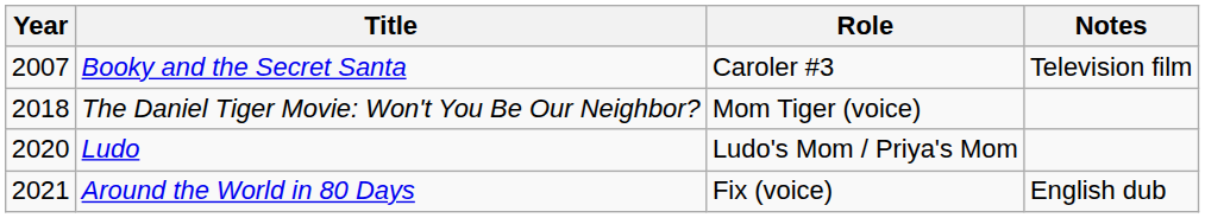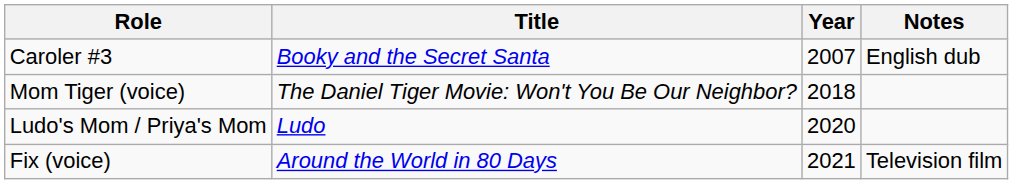columns swapped: Year <-> Role
Booky and the Secret Santa | Notes: Television film -> English dub
Around the World in 80 Days | Notes: English dub -> Television film
